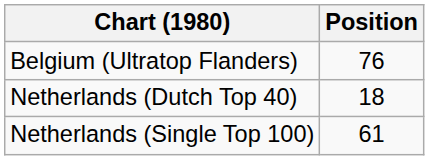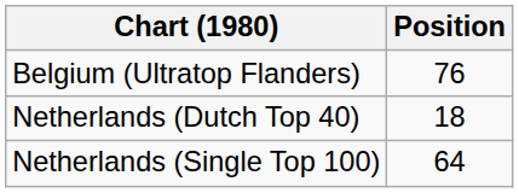Netherlands (Single Top 100) | Position: 61 -> 64
